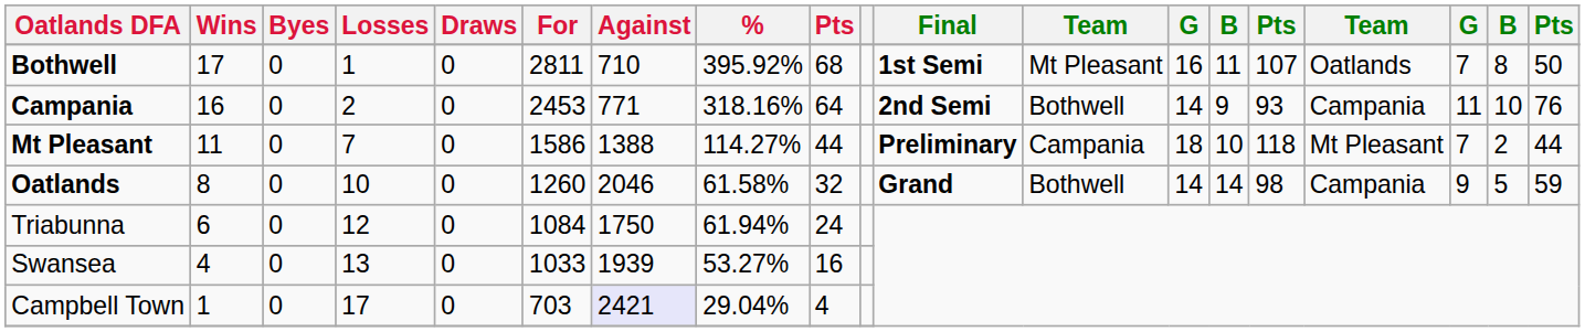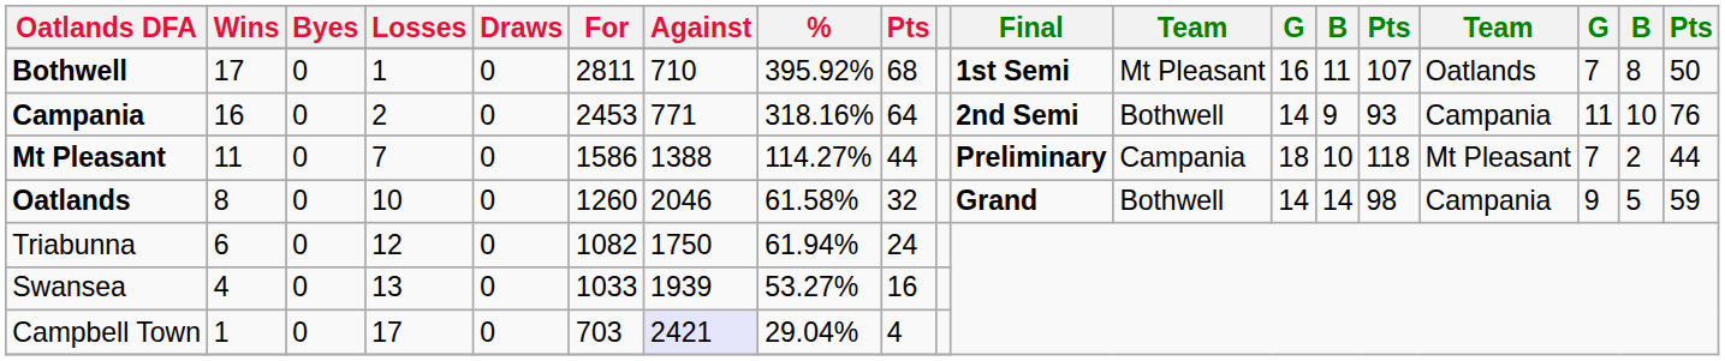Triabunna | For: 1084 -> 1082
